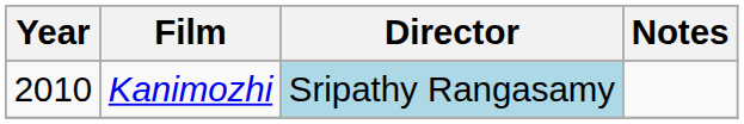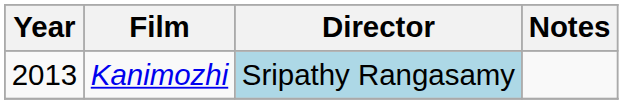Kanimozhi | Year: 2010 -> 2013
